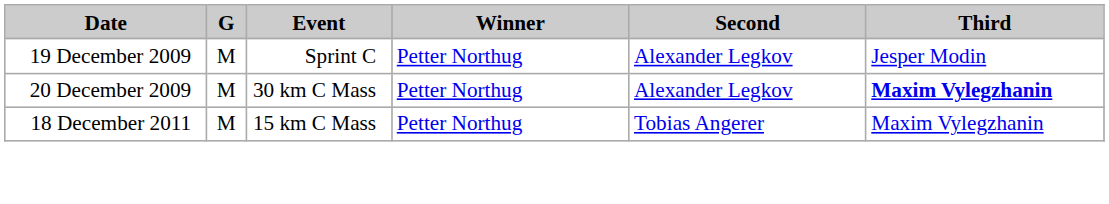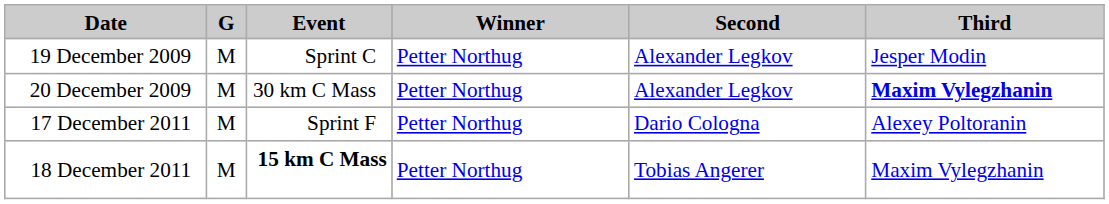+ row: 17 December 2011 | M | Sprint F | Petter Northug | Dario Cologna | Alexey Poltoranin
18 December 2011 | Event: normal -> bold
